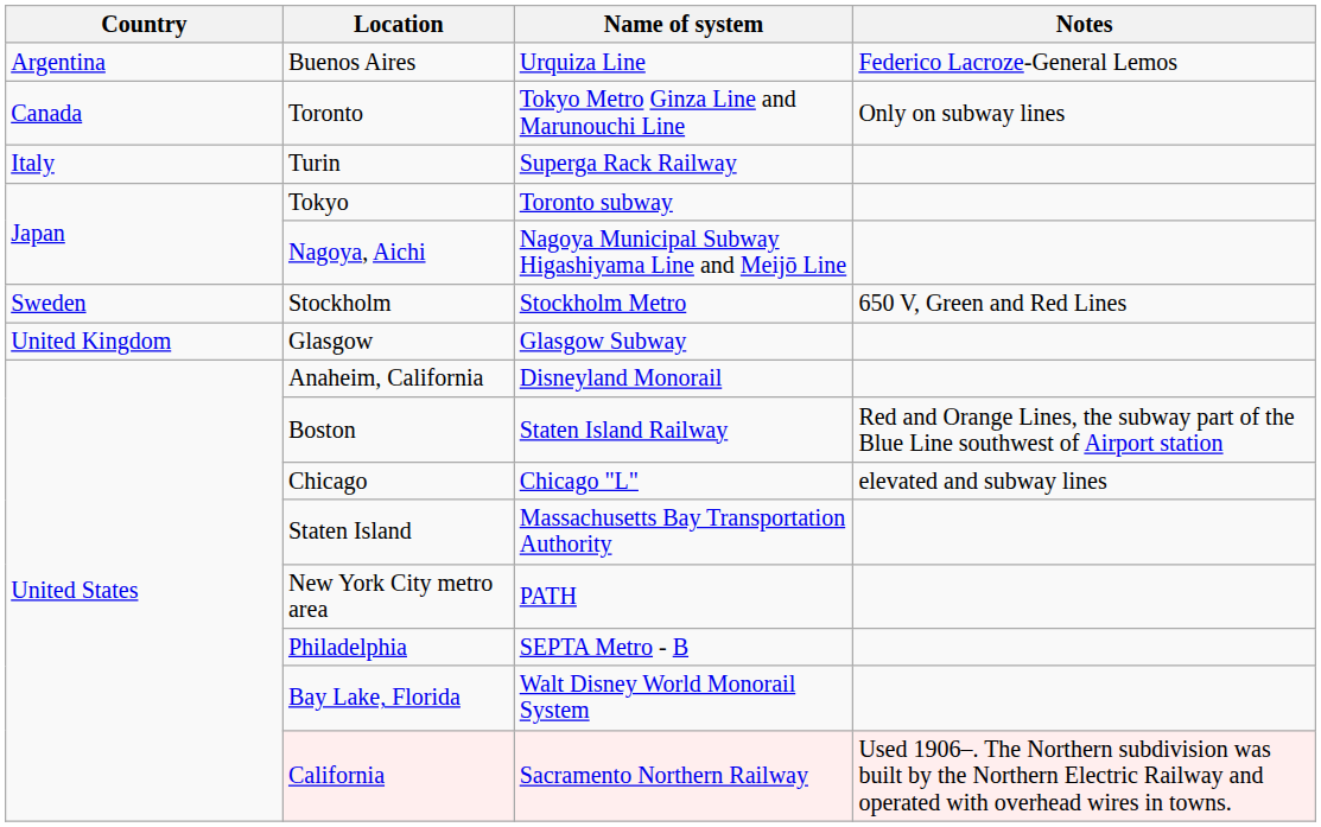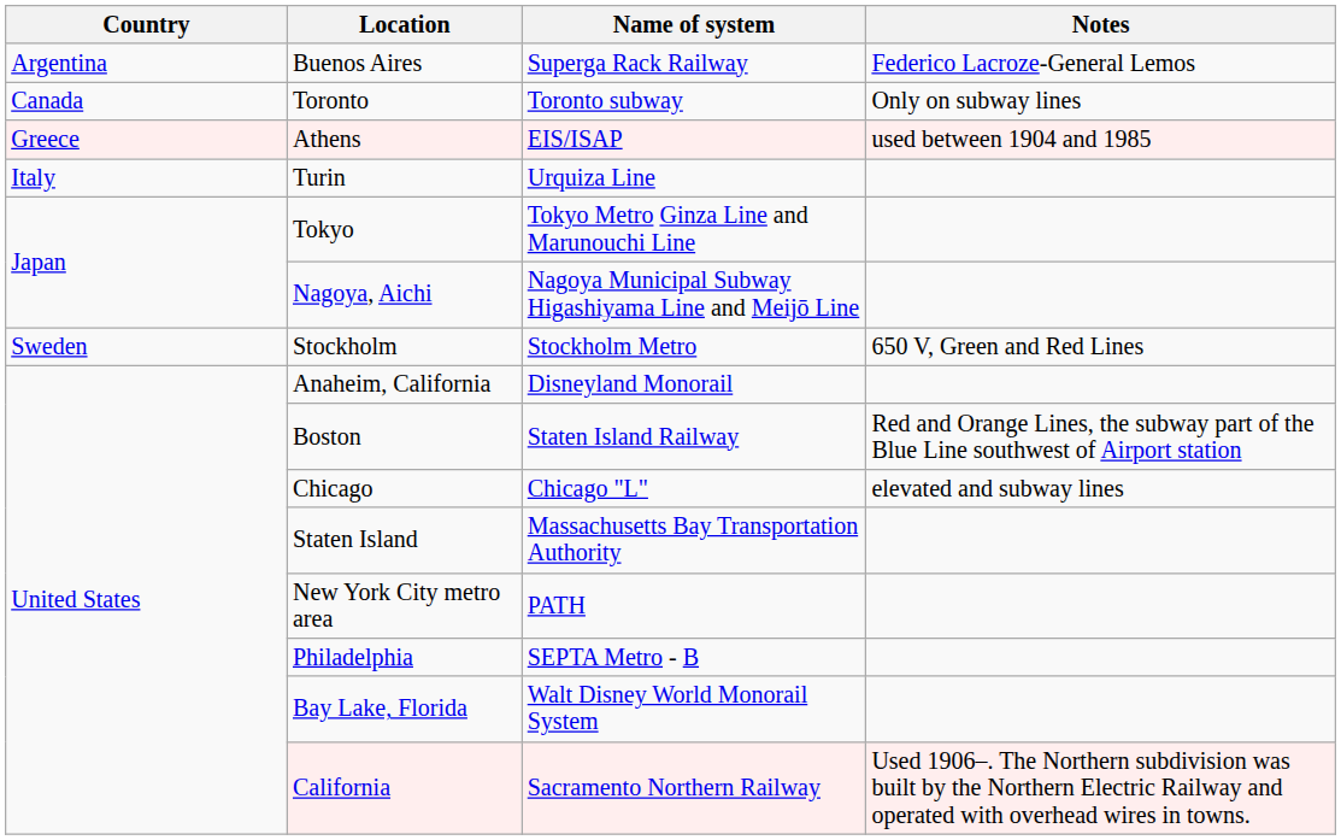Buenos Aires | Name of system: Urquiza Line -> Superga Rack Railway
Toronto | Name of system: Tokyo Metro Ginza Line and Marunouchi Line -> Toronto subway
+ row: Greece | Athens | EIS/ISAP | used between 1904 and 1985
Turin | Name of system: Superga Rack Railway -> Urquiza Line
Tokyo | Name of system: Toronto subway -> Tokyo Metro Ginza Line and Marunouchi Line
- row: United Kingdom | Glasgow | Glasgow Subway
